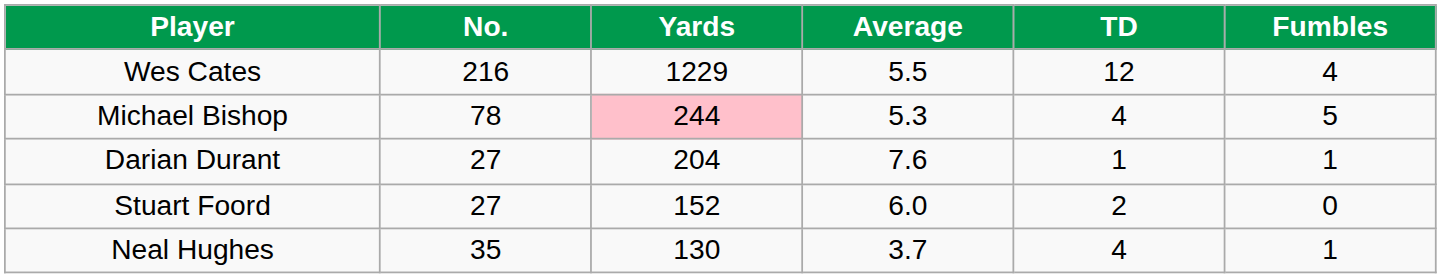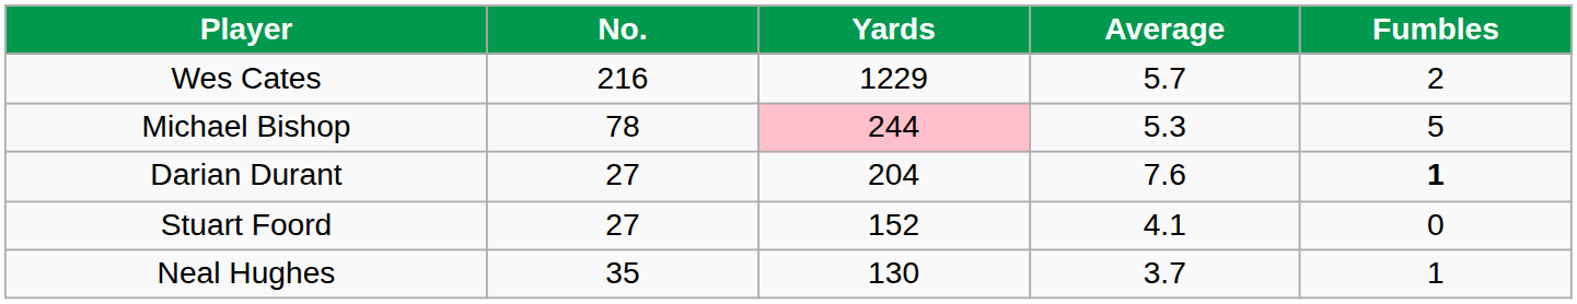- column: TD | 12 | 4 | 1 | 2 | 4
Wes Cates | Average: 5.5 -> 5.7
Wes Cates | Fumbles: 4 -> 2
Darian Durant | Fumbles: normal -> bold
Stuart Foord | Average: 6.0 -> 4.1
